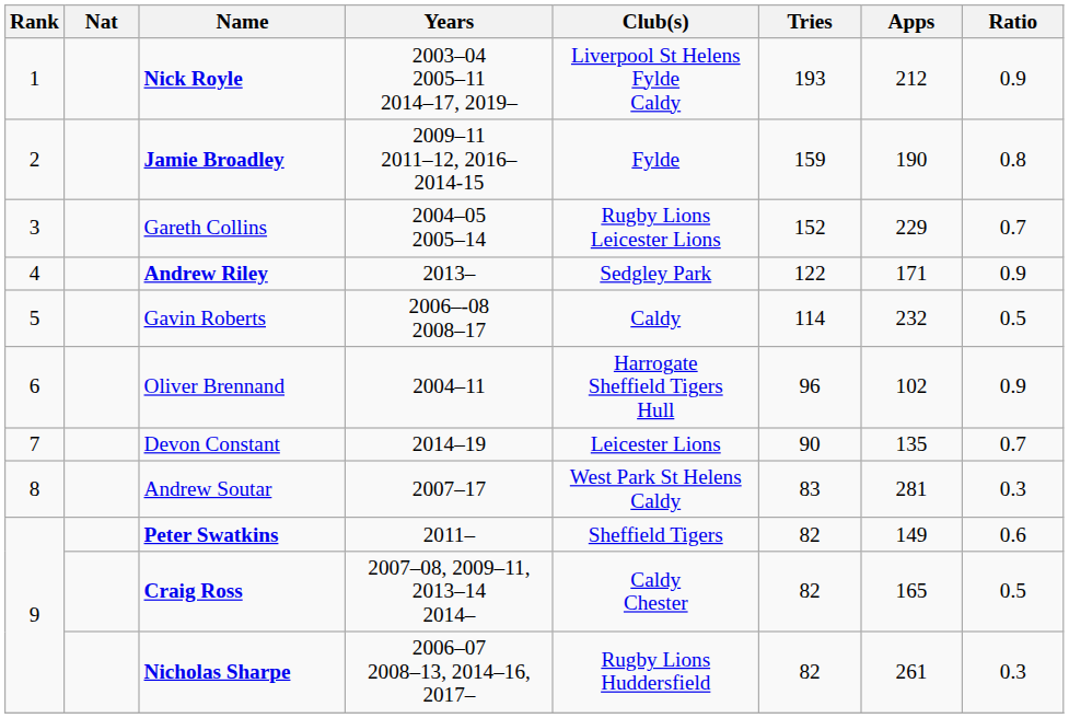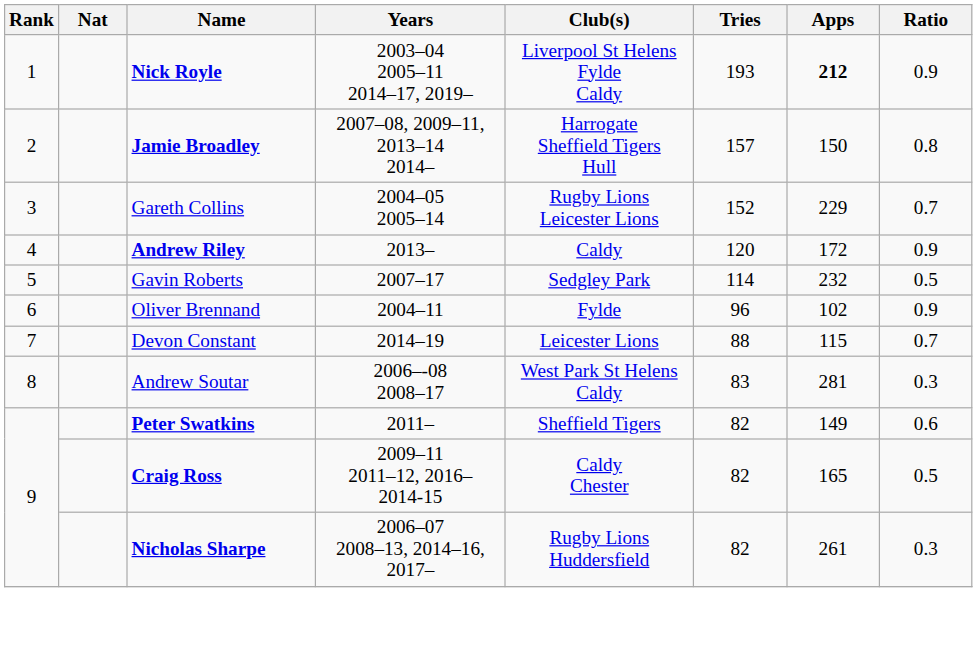Nick Royle | Apps: normal -> bold
Jamie Broadley | Years: 2009–11 2011–12, 2016– 2014-15 -> 2007–08, 2009–11, 2013–14 2014–
Jamie Broadley | Club(s): Fylde -> Harrogate Sheffield Tigers Hull
Jamie Broadley | Tries: 159 -> 157
Jamie Broadley | Apps: 190 -> 150
Andrew Riley | Club(s): Sedgley Park -> Caldy
Andrew Riley | Tries: 122 -> 120
Andrew Riley | Apps: 171 -> 172
Gavin Roberts | Years: 2006–-08 2008–17 -> 2007–17
Gavin Roberts | Club(s): Caldy -> Sedgley Park
Oliver Brennand | Club(s): Harrogate Sheffield Tigers Hull -> Fylde
Devon Constant | Tries: 90 -> 88
Devon Constant | Apps: 135 -> 115
Andrew Soutar | Years: 2007–17 -> 2006–-08 2008–17
Craig Ross | Years: 2007–08, 2009–11, 2013–14 2014– -> 2009–11 2011–12, 2016– 2014-15
